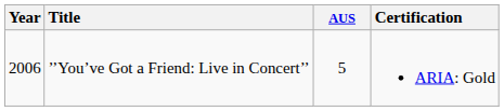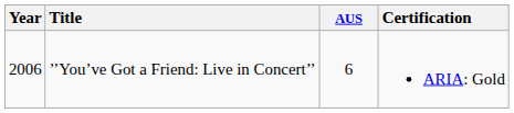’’You’ve Got a Friend: Live in Concert’’ | AUS: 5 -> 6
